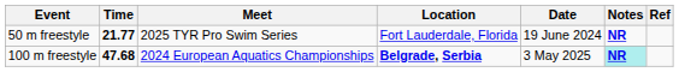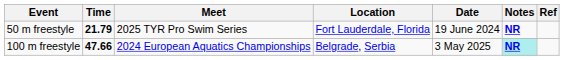50 m freestyle | Time: 21.77 -> 21.79
100 m freestyle | Time: 47.68 -> 47.66
100 m freestyle | Location: bold -> normal
